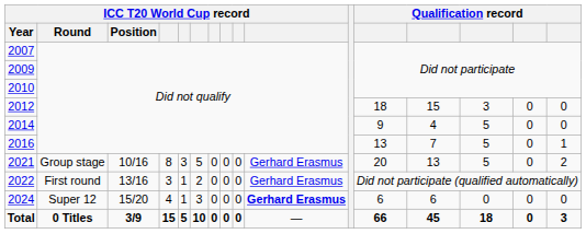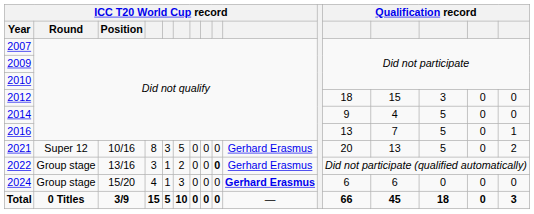2021 | ICC T20 World Cup record / Round: Group stage -> Super 12
2022 | ICC T20 World Cup record / Round: First round -> Group stage
2022 | column 9: normal -> bold
2024 | ICC T20 World Cup record / Round: Super 12 -> Group stage
